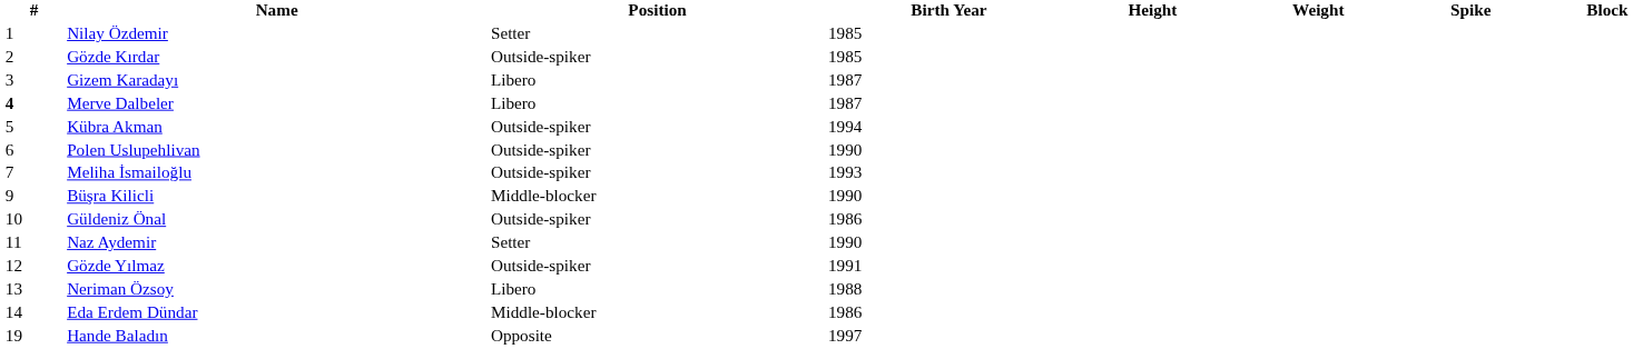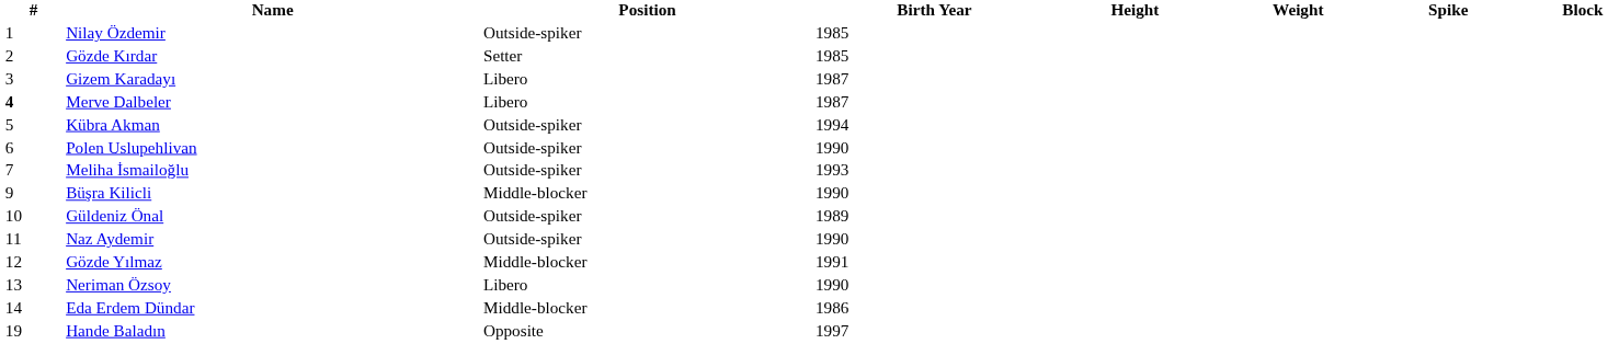Nilay Özdemir | Position: Setter -> Outside-spiker
Gözde Kırdar | Position: Outside-spiker -> Setter
Güldeniz Önal | Birth Year: 1986 -> 1989
Naz Aydemir | Position: Setter -> Outside-spiker
Gözde Yılmaz | Position: Outside-spiker -> Middle-blocker
Neriman Özsoy | Birth Year: 1988 -> 1990
